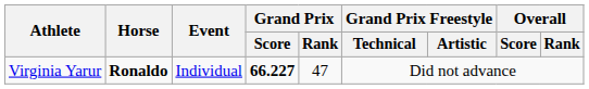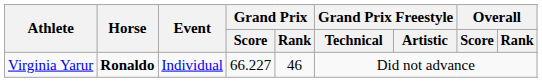Virginia Yarur | Grand Prix / Score: bold -> normal
Virginia Yarur | Grand Prix / Rank: 47 -> 46
